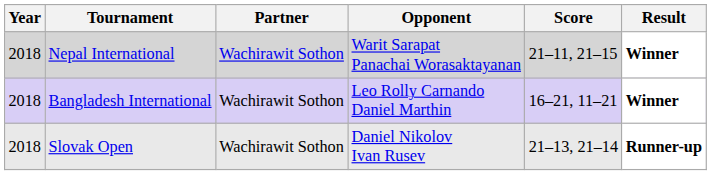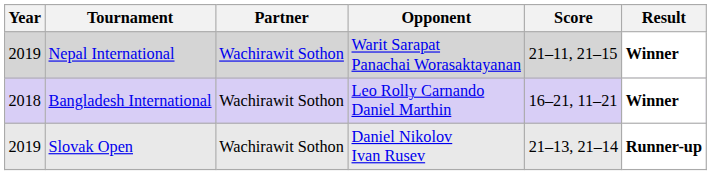Nepal International | Year: 2018 -> 2019
Slovak Open | Year: 2018 -> 2019
